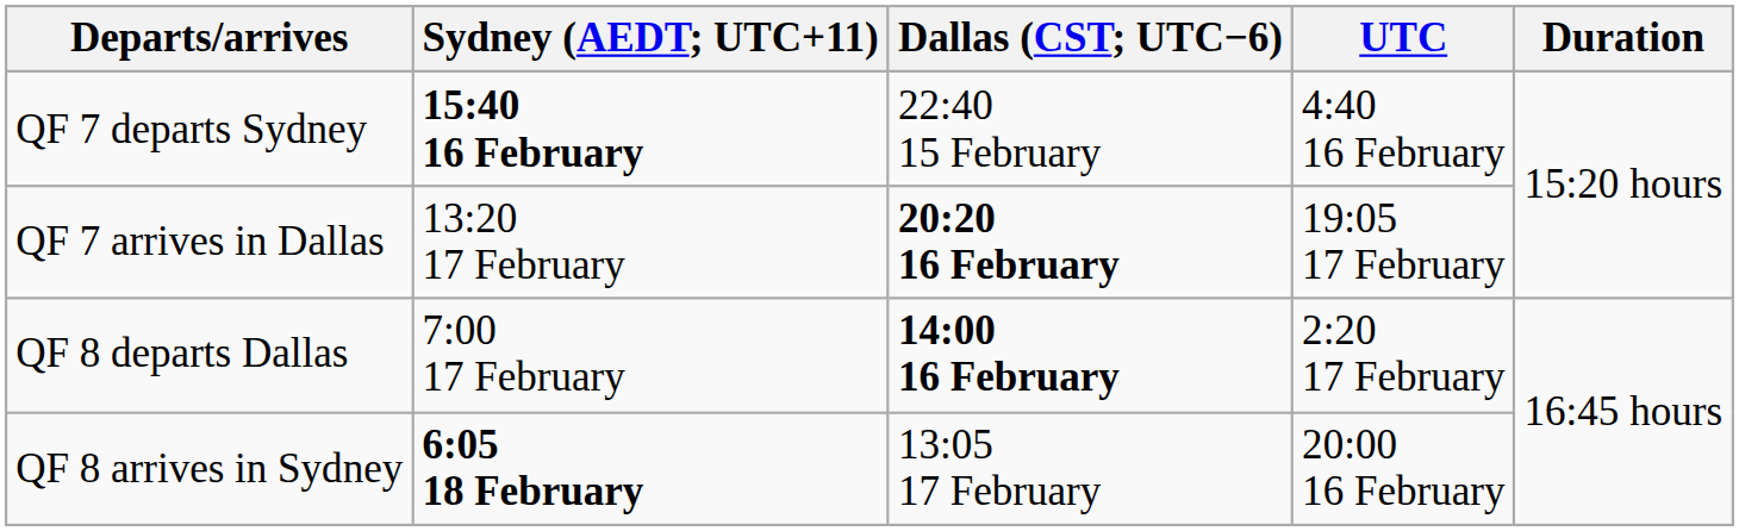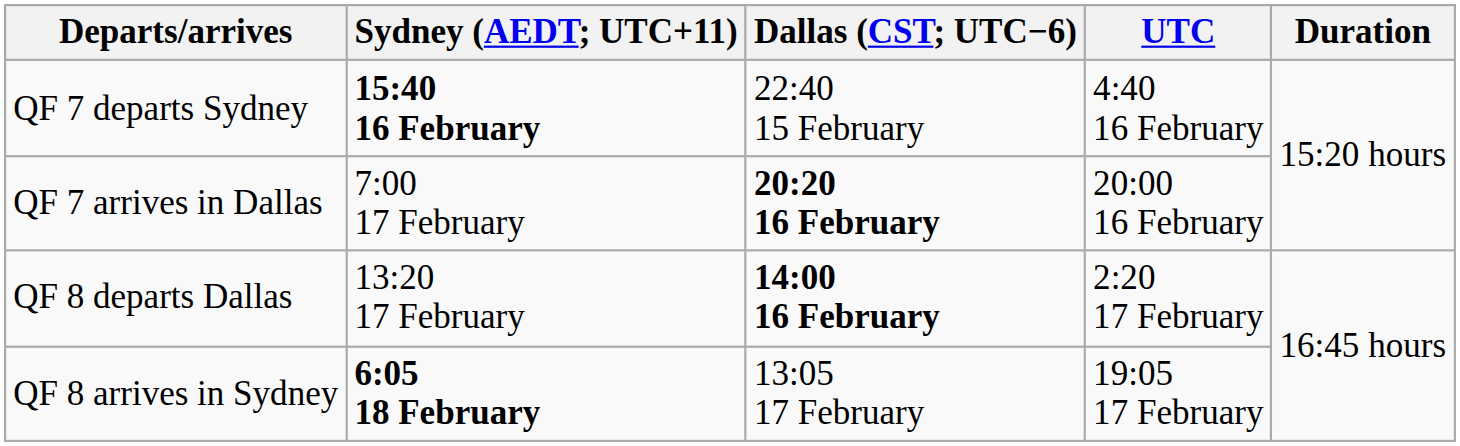QF 7 arrives in Dallas | Sydney (AEDT; UTC+11): 13:20 17 February -> 7:00 17 February
QF 7 arrives in Dallas | UTC: 19:05 17 February -> 20:00 16 February
QF 8 departs Dallas | Sydney (AEDT; UTC+11): 7:00 17 February -> 13:20 17 February
QF 8 arrives in Sydney | UTC: 20:00 16 February -> 19:05 17 February
